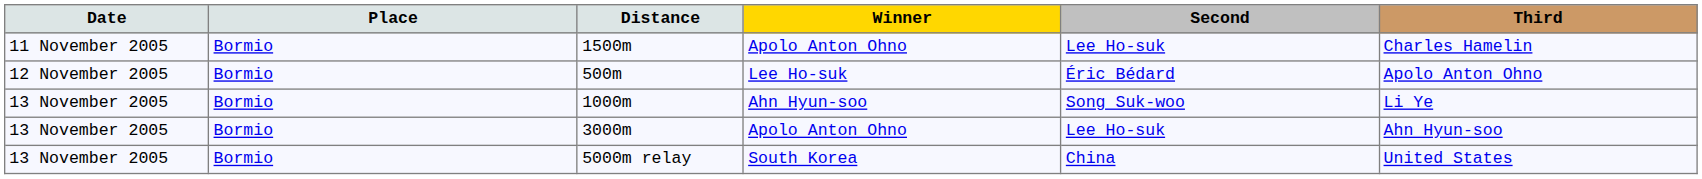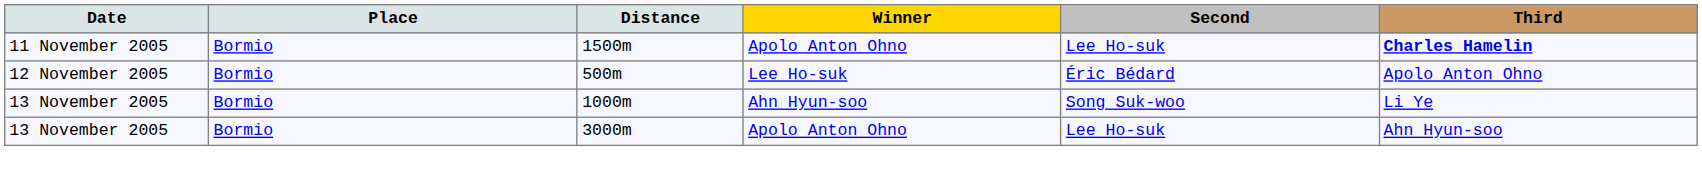1500m | Third: normal -> bold
- row: 13 November 2005 | Bormio | 5000m relay | South Korea | China | United States
